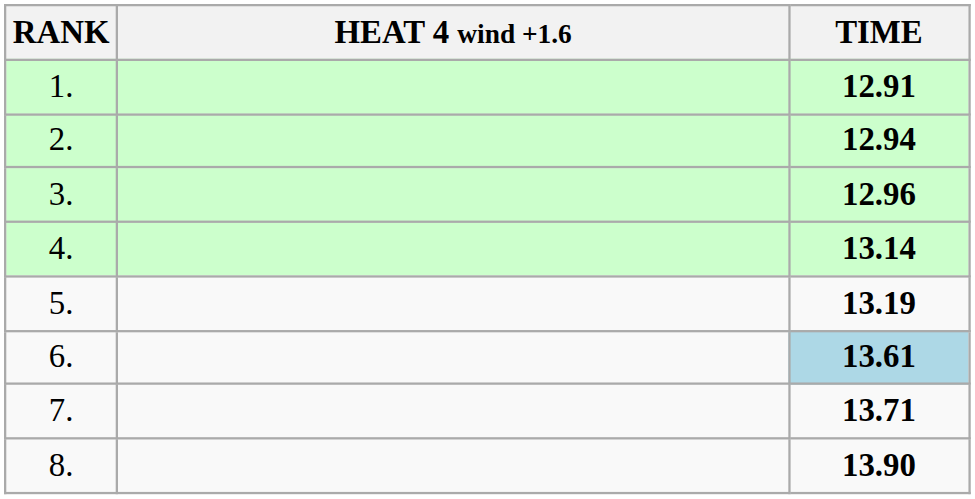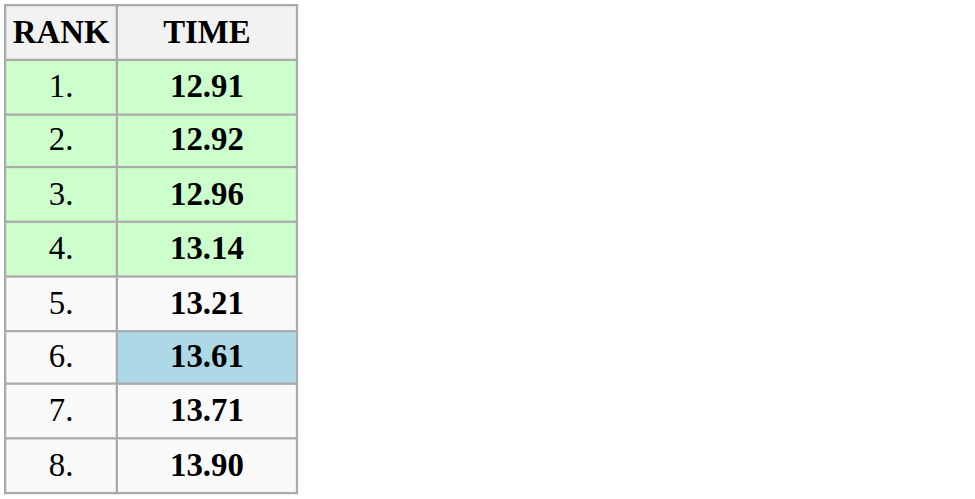- column: HEAT 4 wind +1.6
2. | TIME: 12.94 -> 12.92
5. | TIME: 13.19 -> 13.21
